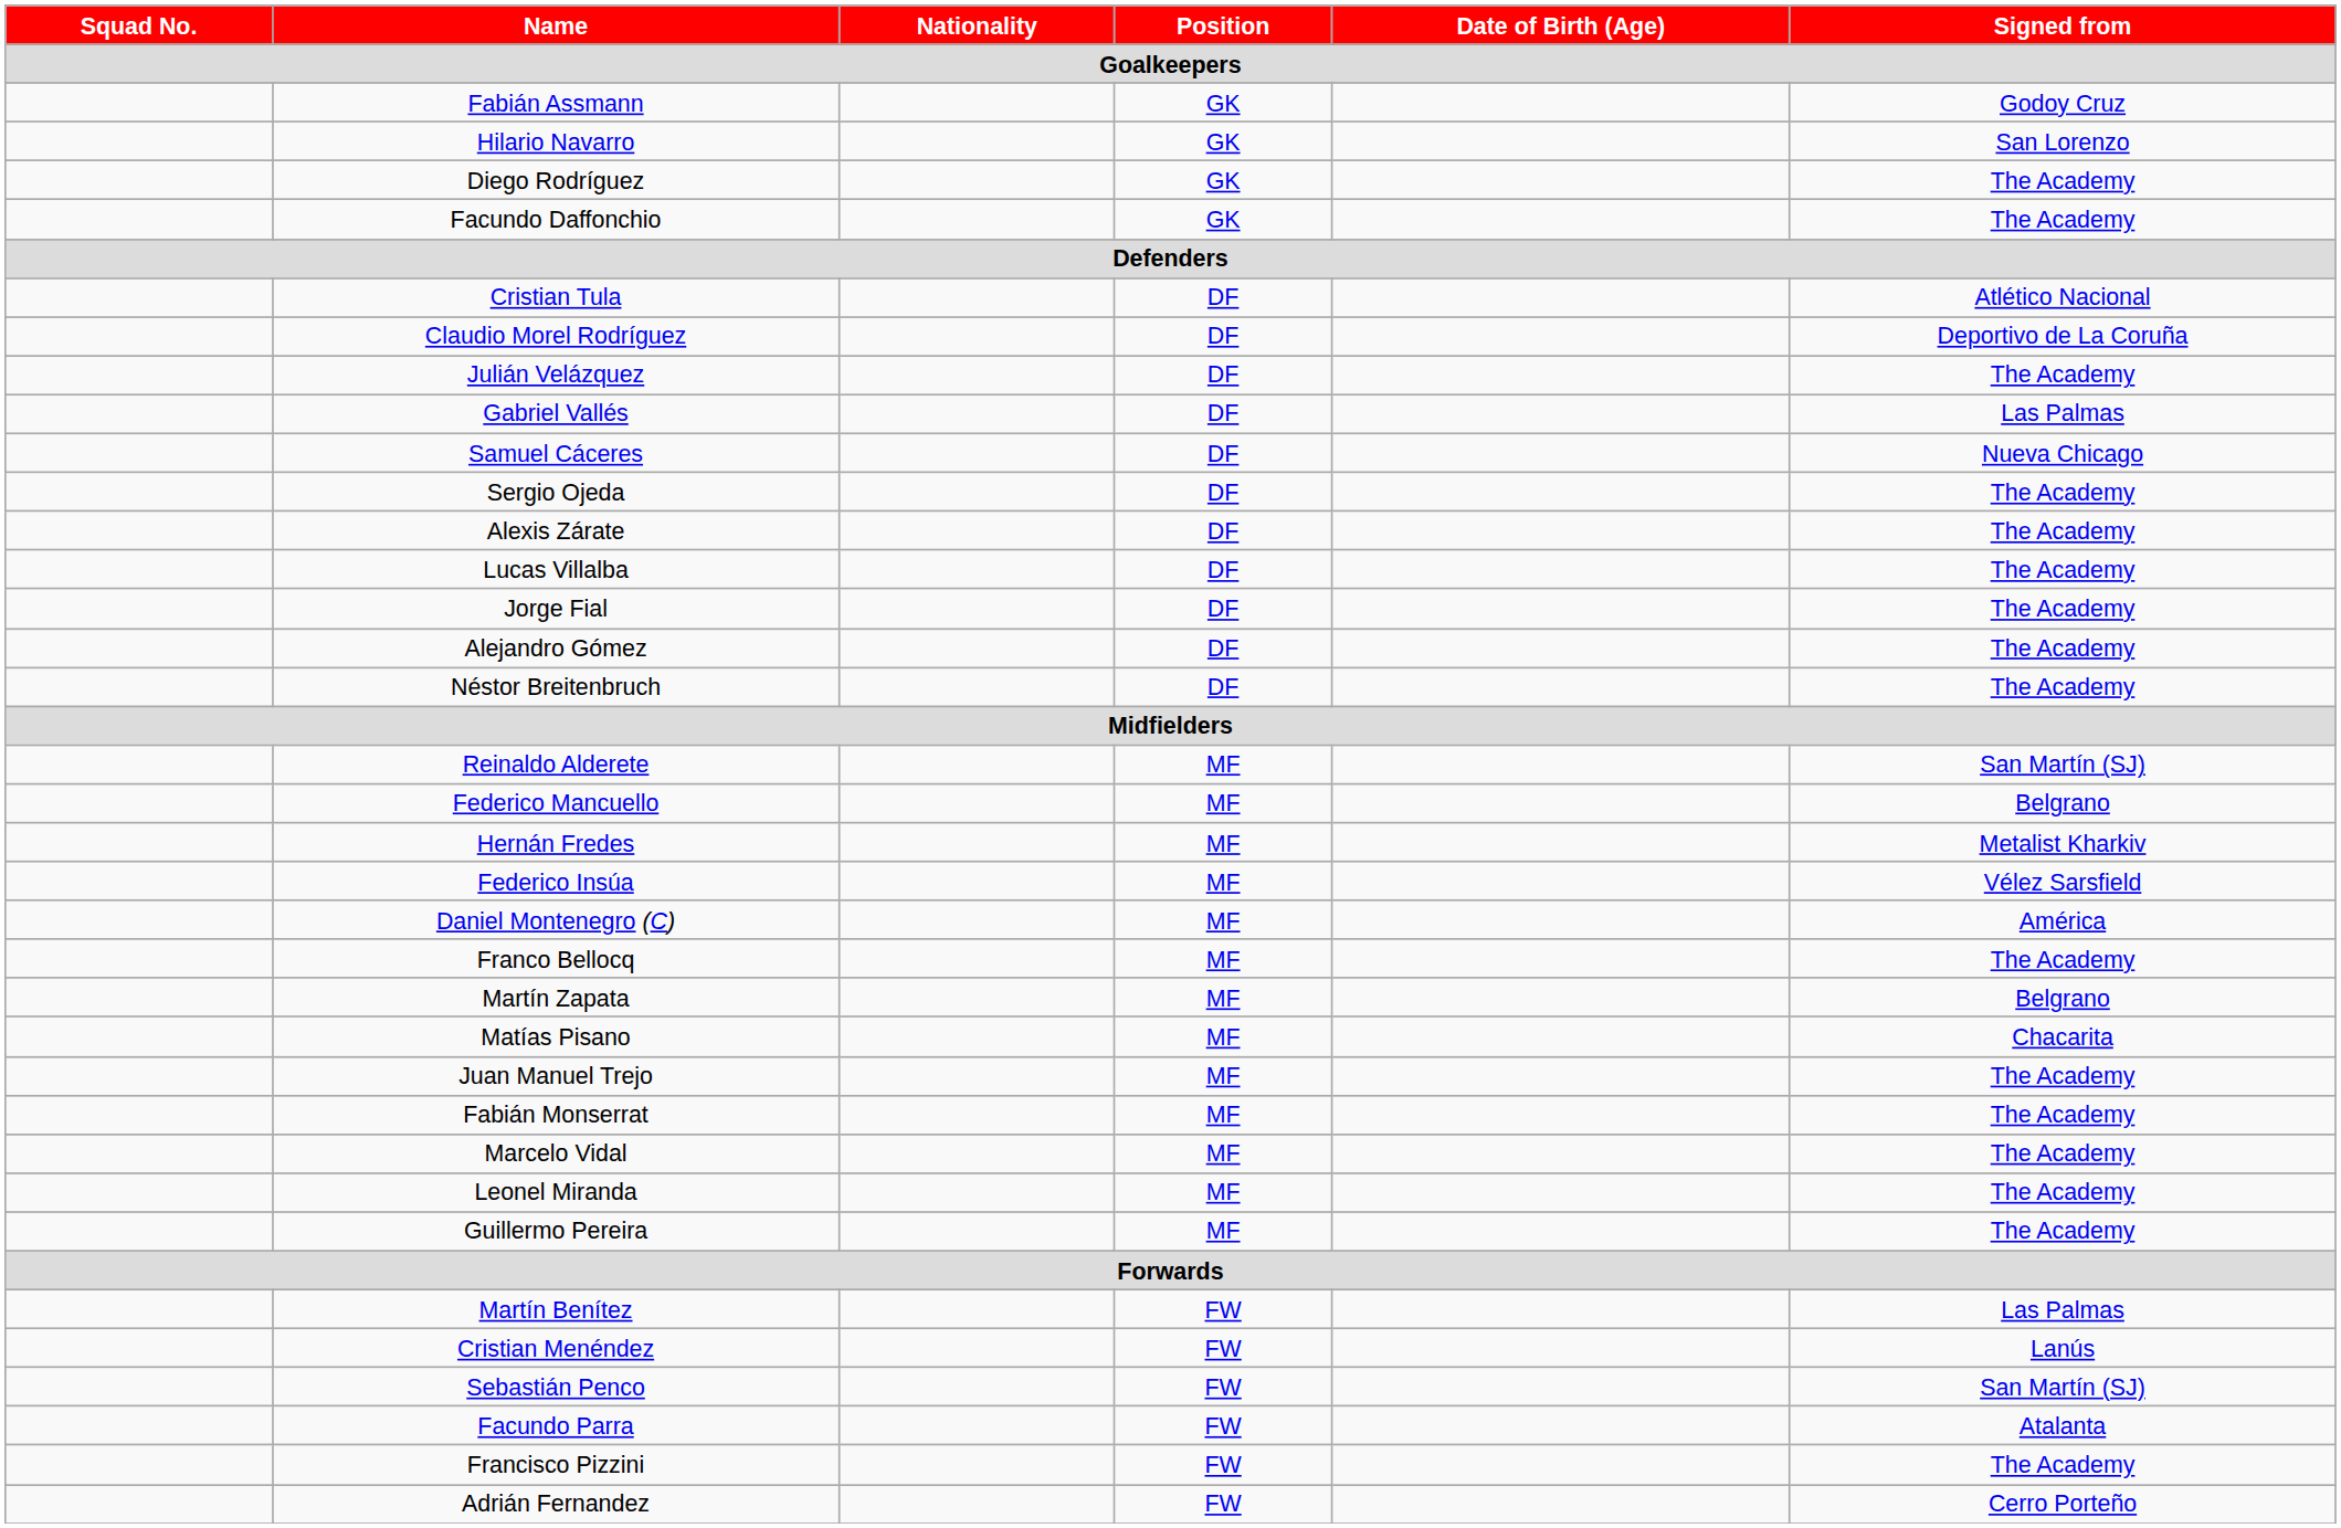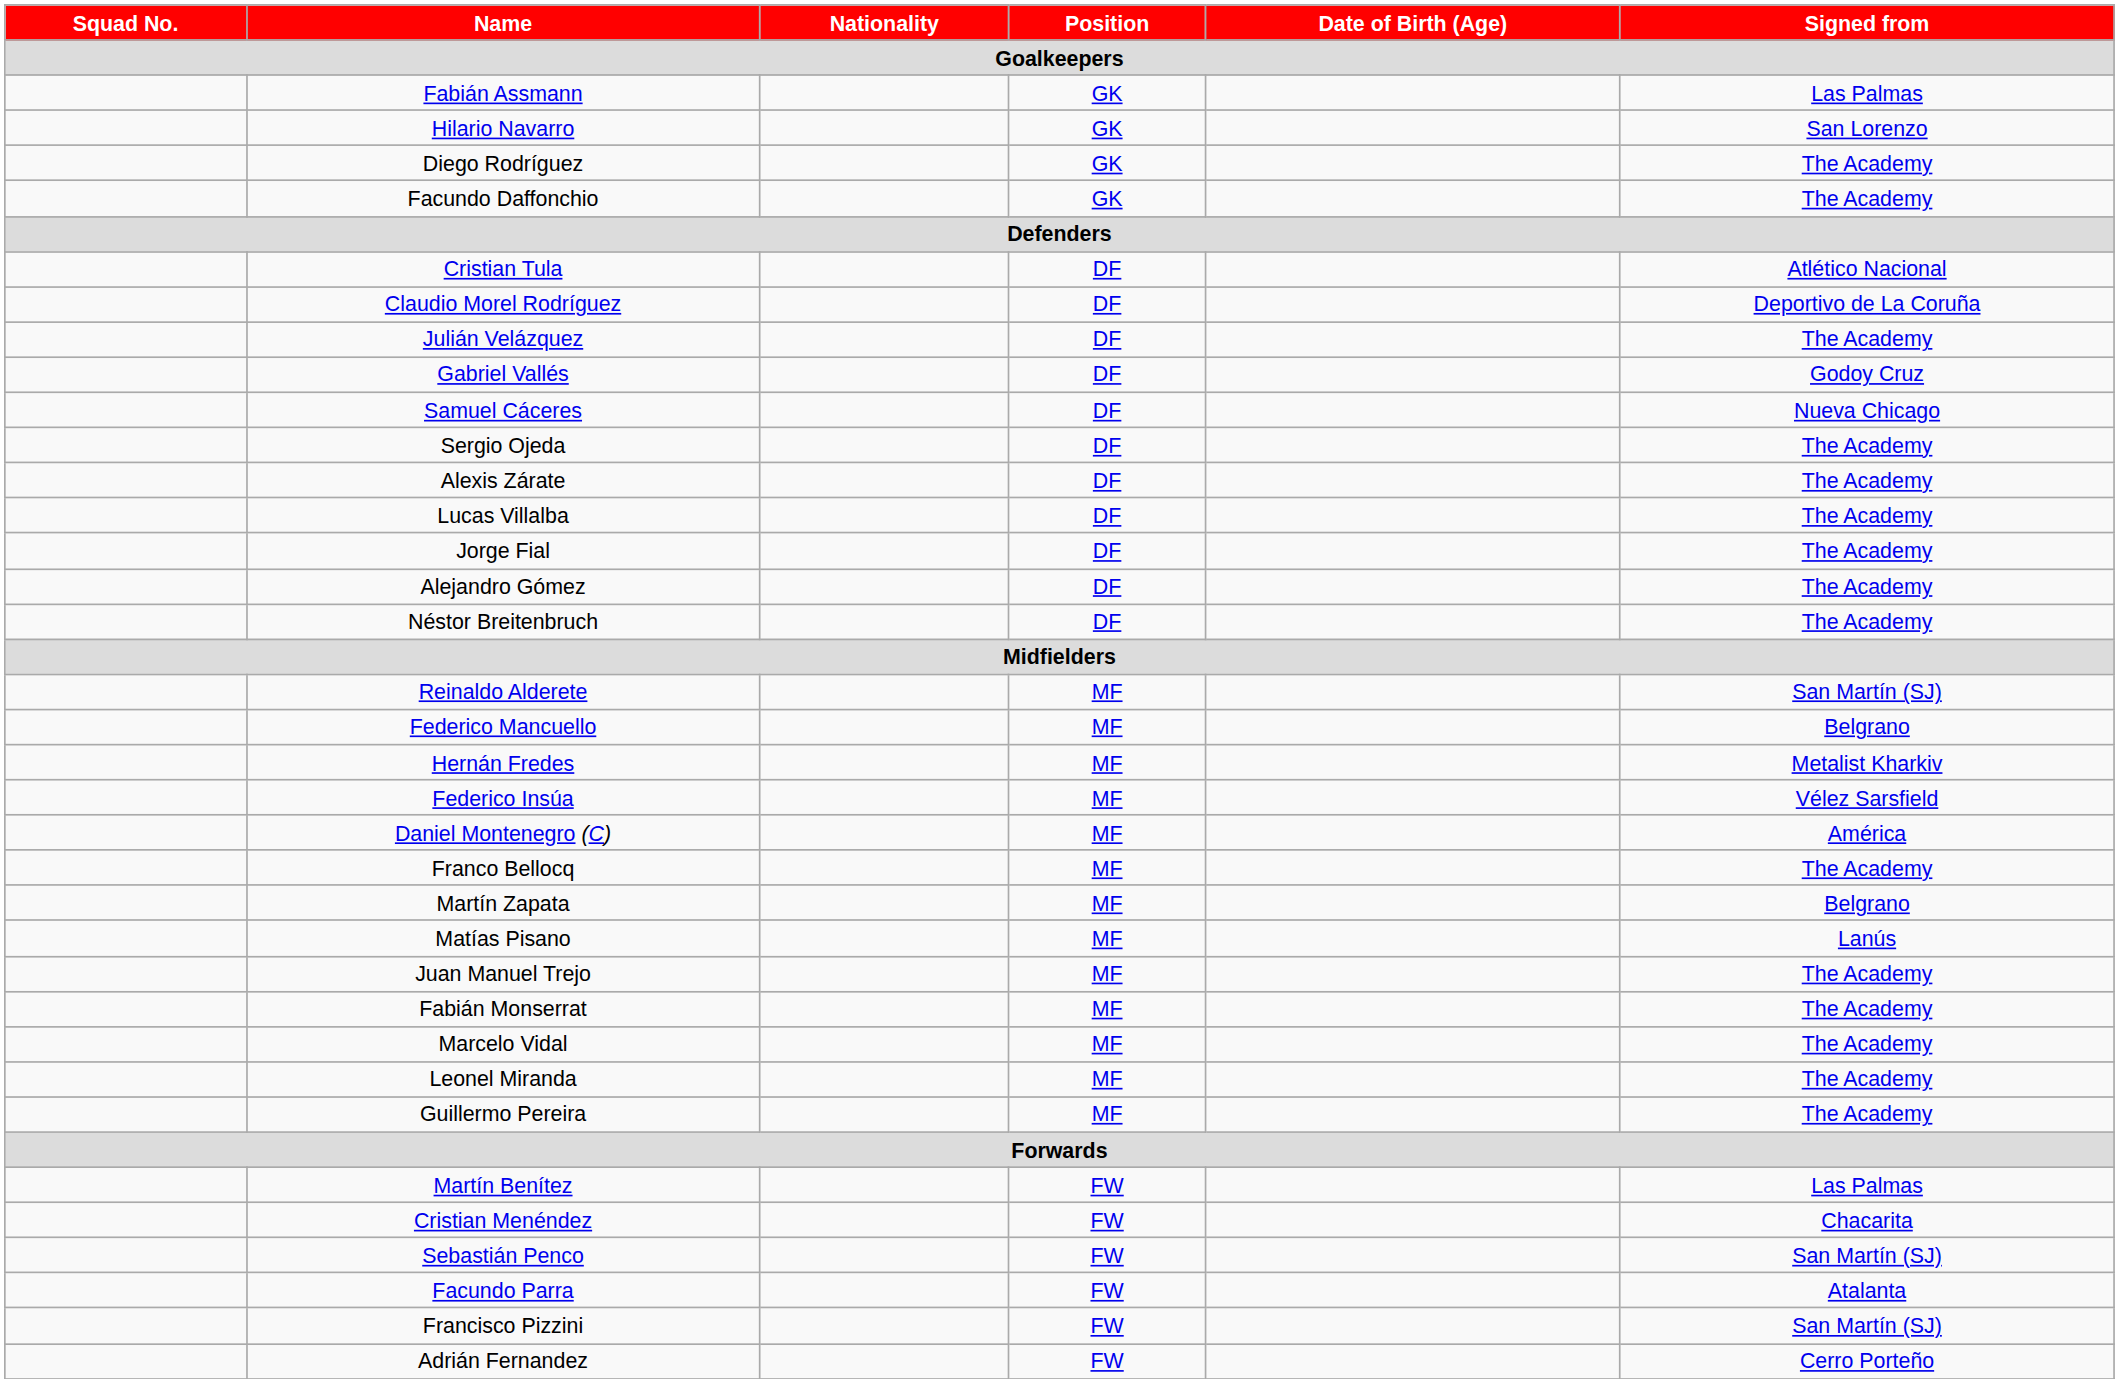Fabián Assmann | Signed from: Godoy Cruz -> Las Palmas
Gabriel Vallés | Signed from: Las Palmas -> Godoy Cruz
Matías Pisano | Signed from: Chacarita -> Lanús
Cristian Menéndez | Signed from: Lanús -> Chacarita
Francisco Pizzini | Signed from: The Academy -> San Martín (SJ)
